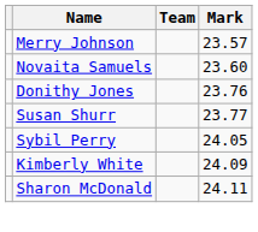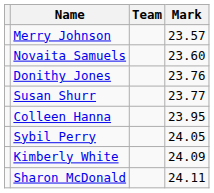+ row: Colleen Hanna | 23.95
